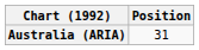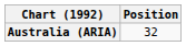Australia (ARIA) | Position: 31 -> 32
